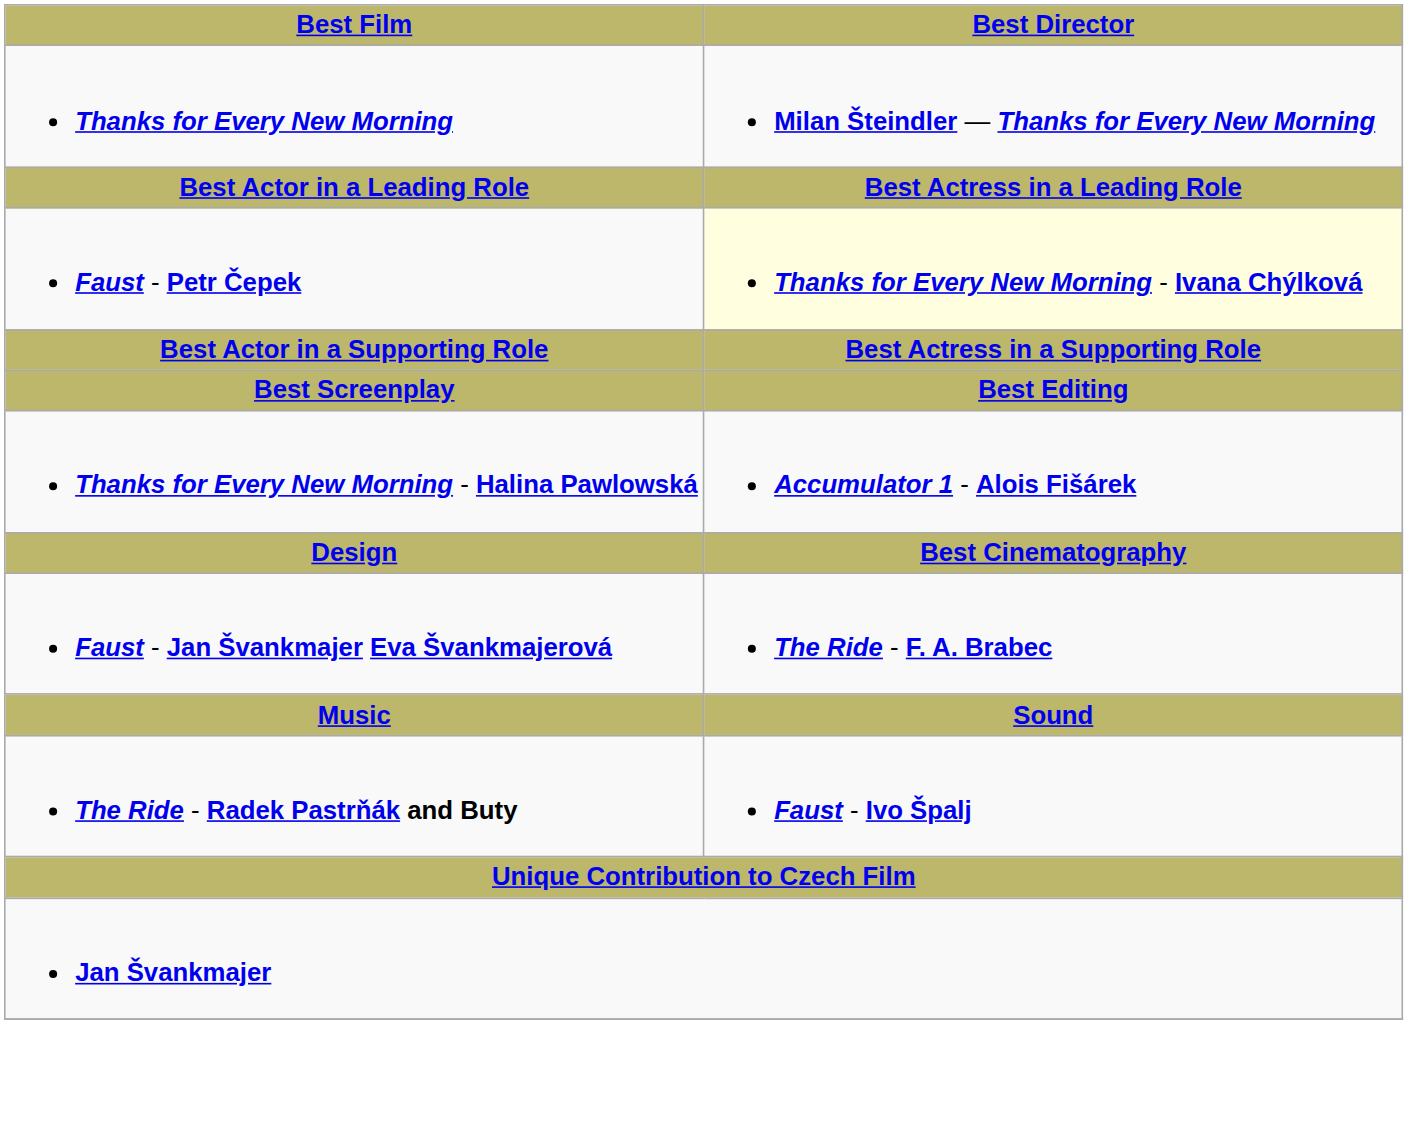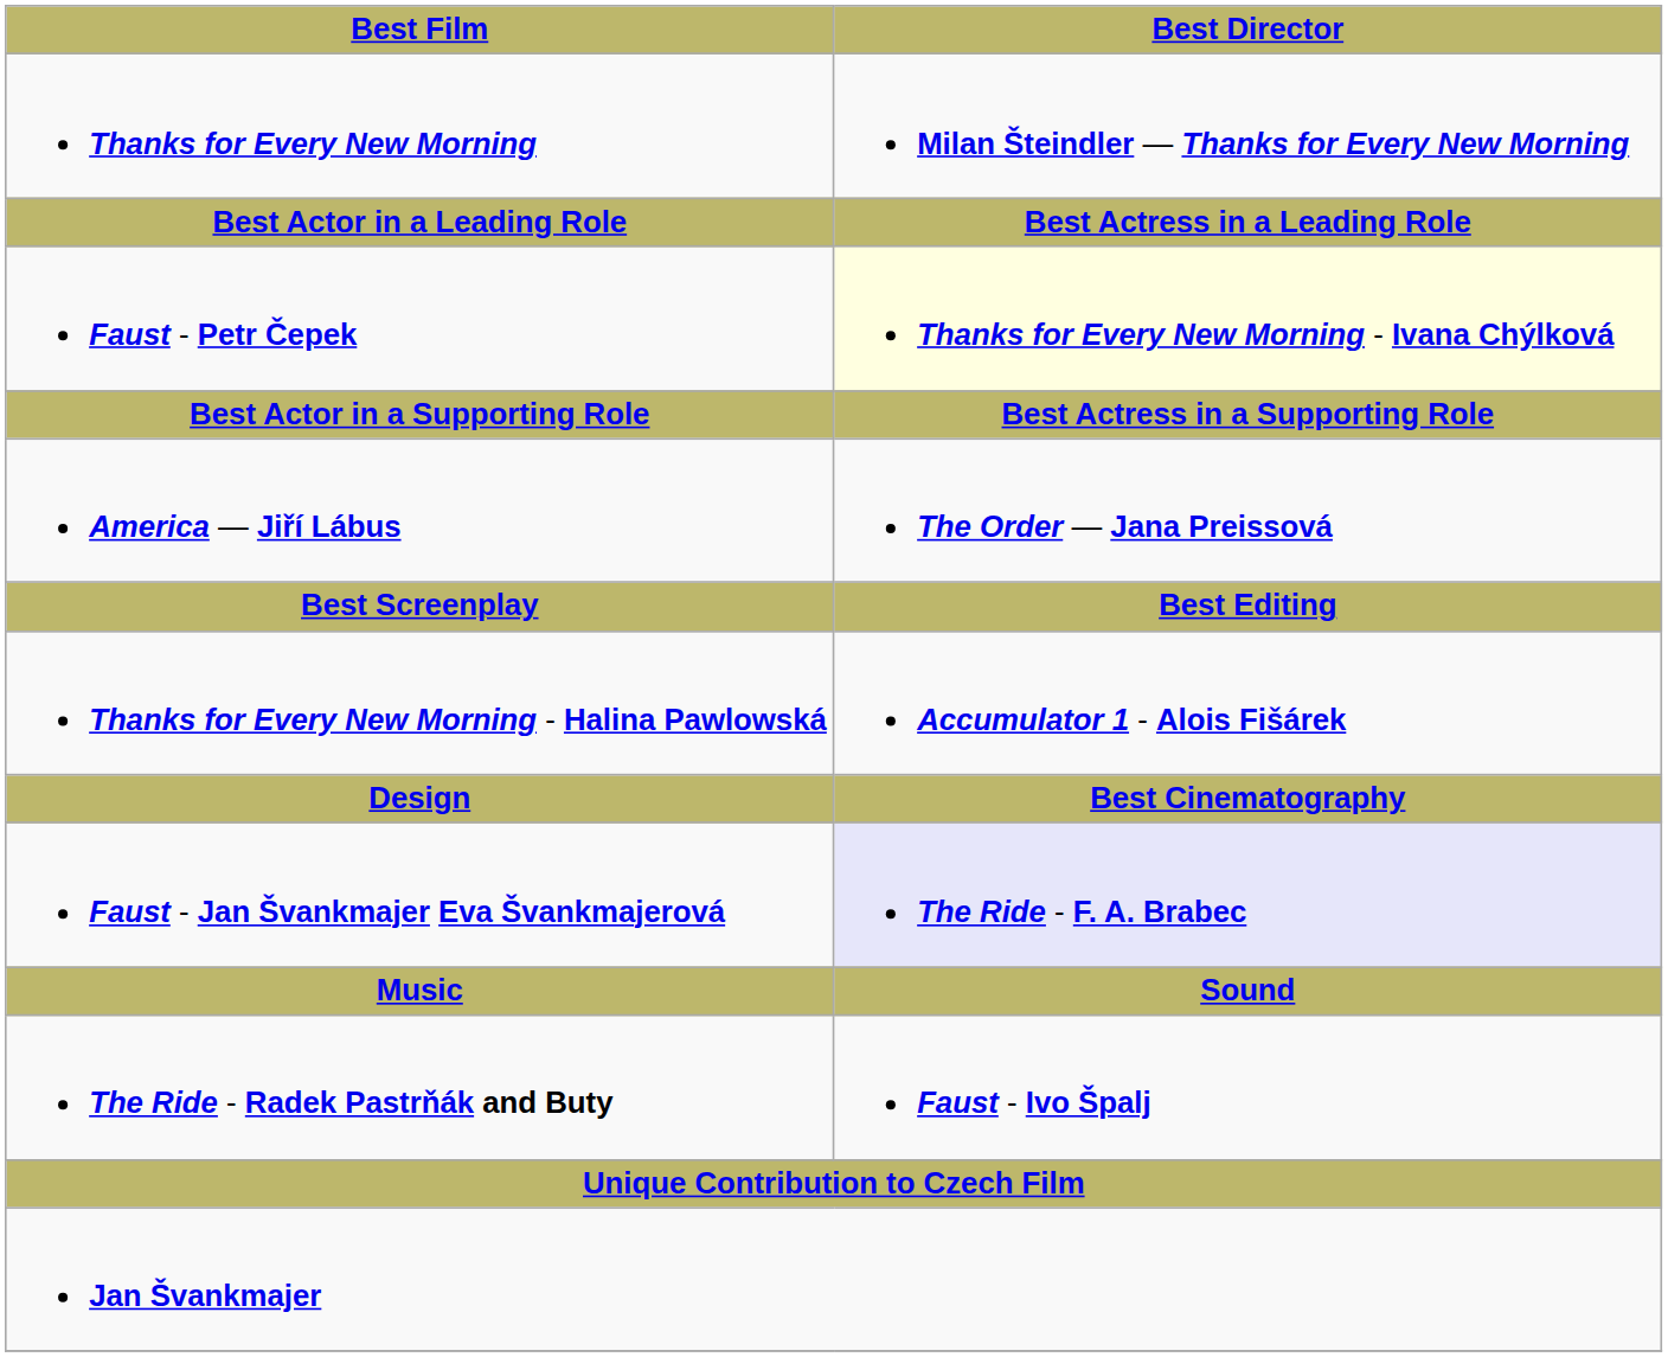+ row: America — Jiří Lábus | The Order — Jana Preissová
Faust - Jan Švankmajer Eva Švankmajerová | Best Director: no background -> lavender background
